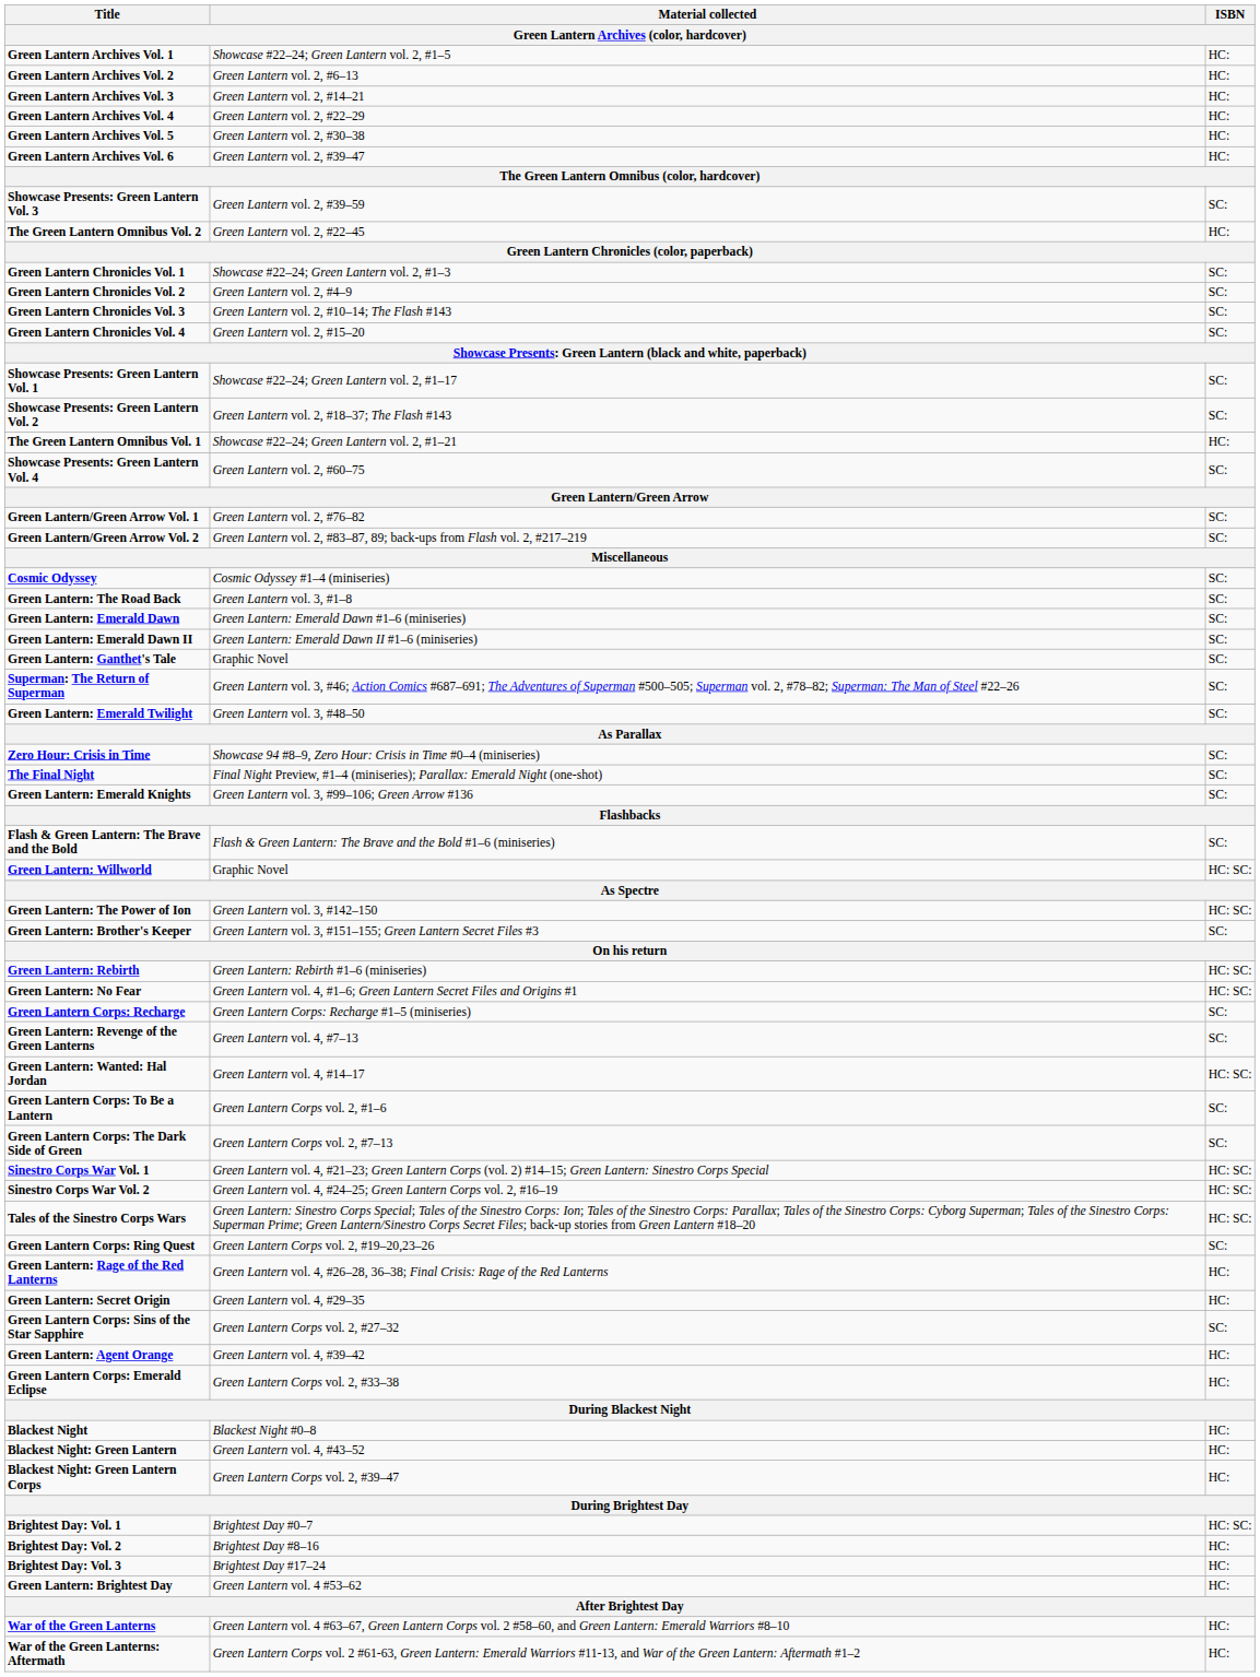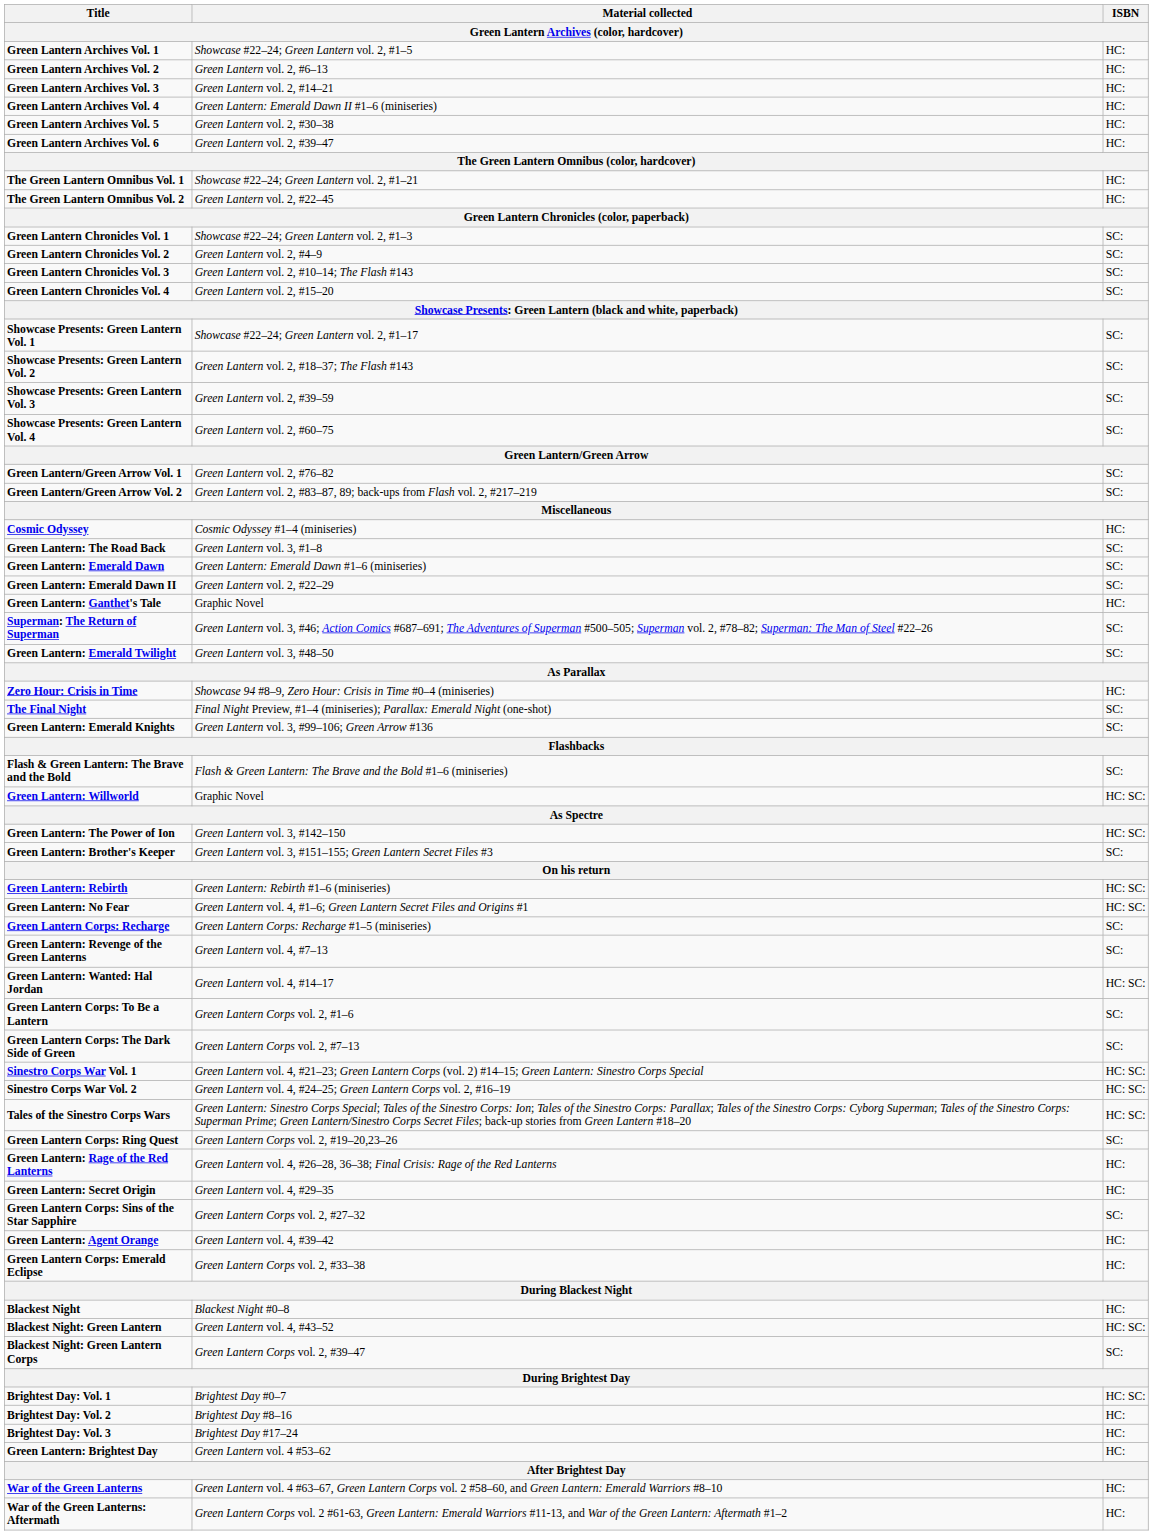Green Lantern Archives Vol. 4 | Material collected: Green Lantern vol. 2, #22–29 -> Green Lantern: Emerald Dawn II #1–6 (miniseries)
rows swapped: The Green Lantern Omnibus Vol. 1 <-> Showcase Presents: Green Lantern Vol. 3
Cosmic Odyssey | ISBN: SC: -> HC:
Green Lantern: Emerald Dawn II | Material collected: Green Lantern: Emerald Dawn II #1–6 (miniseries) -> Green Lantern vol. 2, #22–29
Green Lantern: Ganthet's Tale | ISBN: SC: -> HC:
Zero Hour: Crisis in Time | ISBN: SC: -> HC:
Blackest Night: Green Lantern | ISBN: HC: -> HC: SC:
Blackest Night: Green Lantern Corps | ISBN: HC: -> SC:
